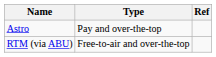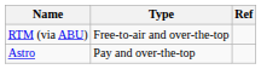rows swapped: Astro <-> RTM (via ABU)
